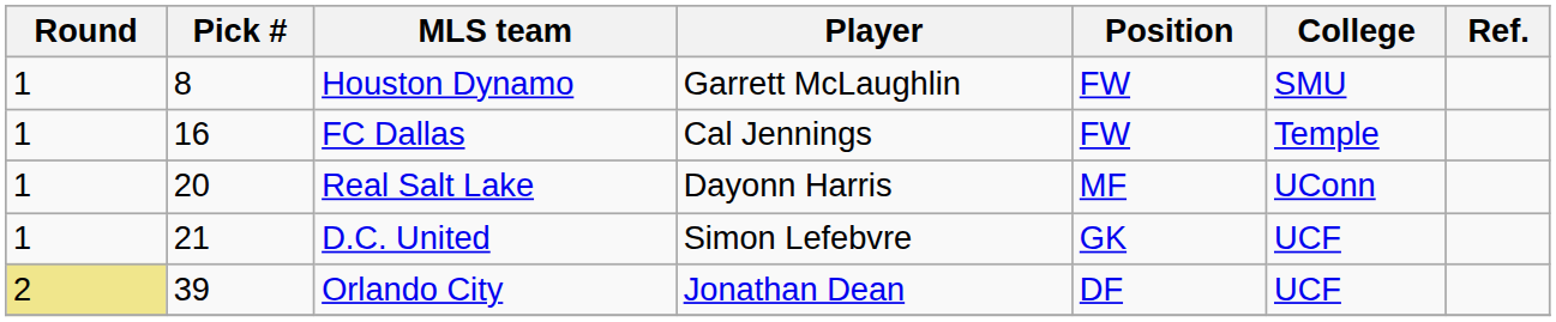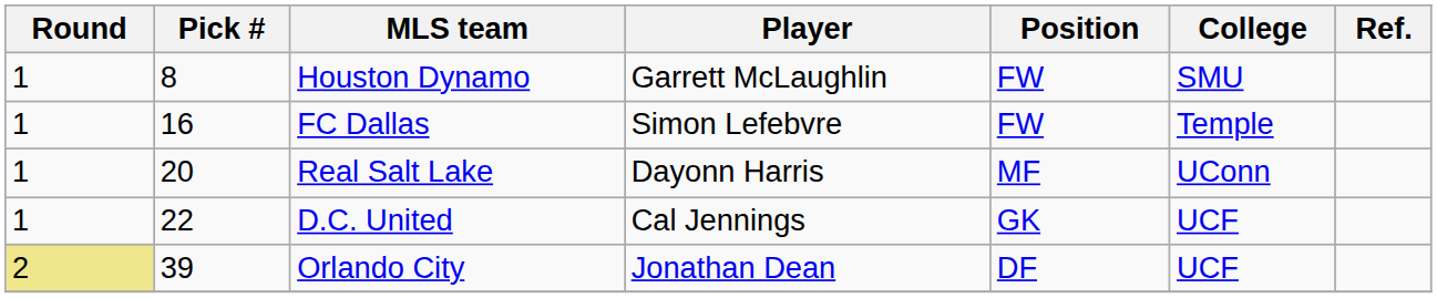FC Dallas | Player: Cal Jennings -> Simon Lefebvre
D.C. United | Pick #: 21 -> 22
D.C. United | Player: Simon Lefebvre -> Cal Jennings
